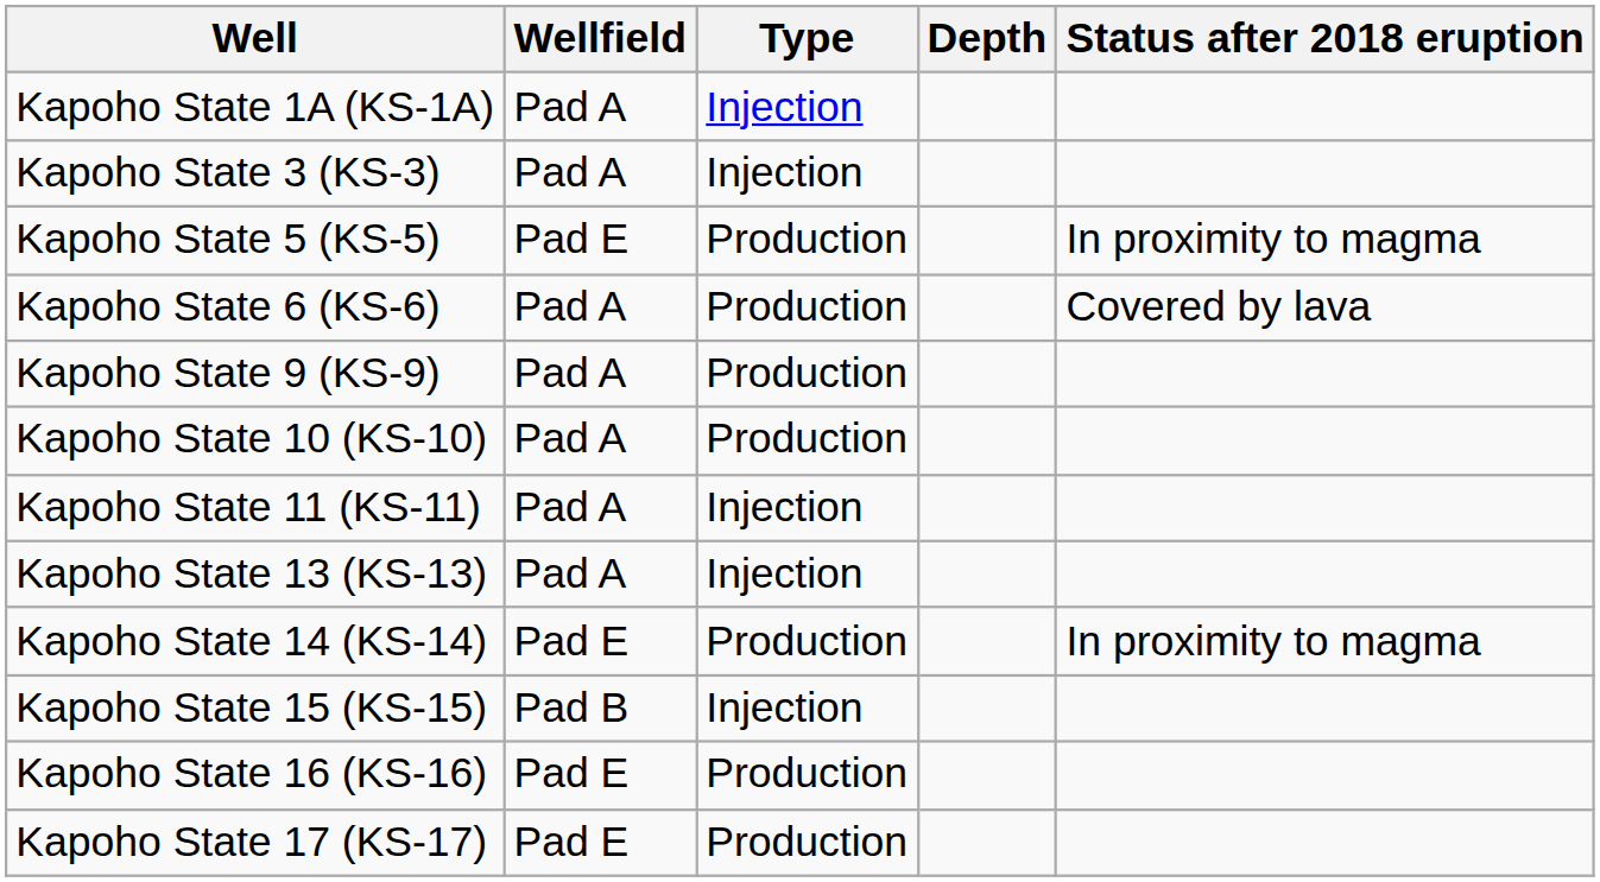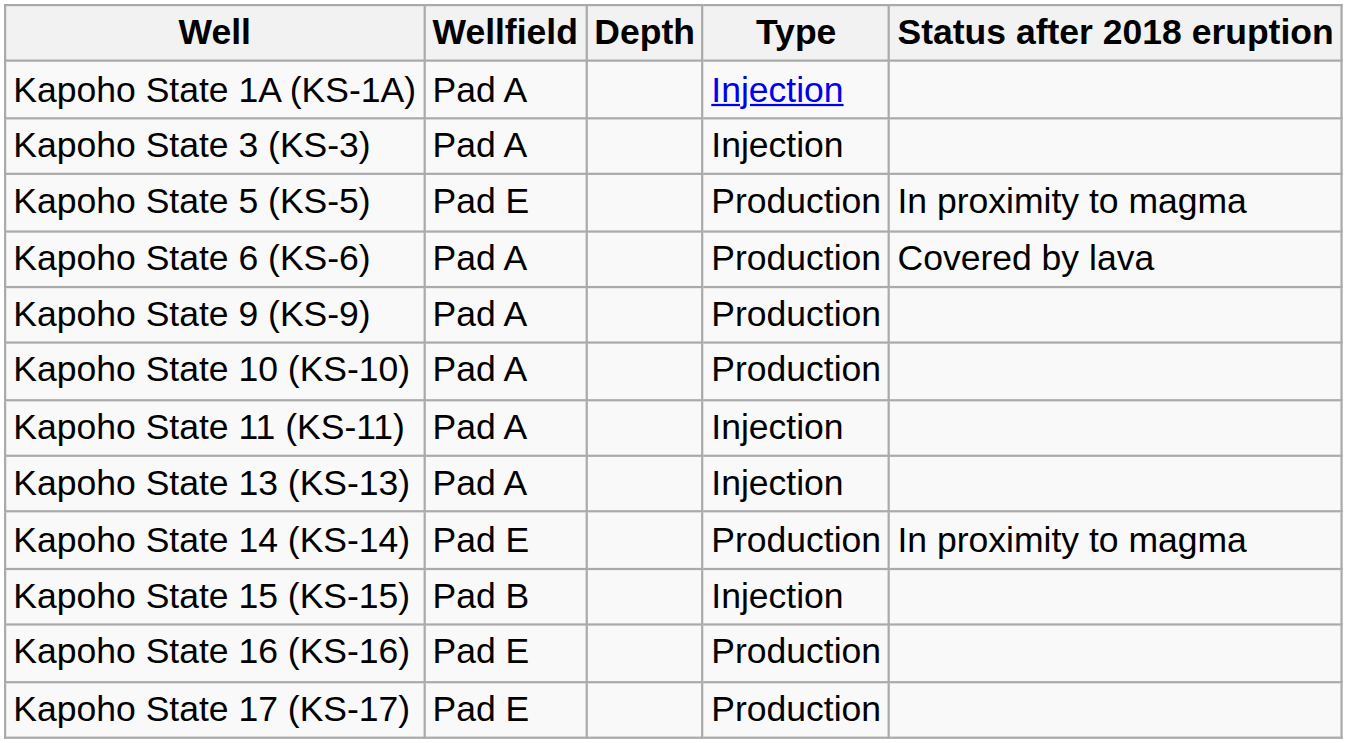columns swapped: Type <-> Depth
